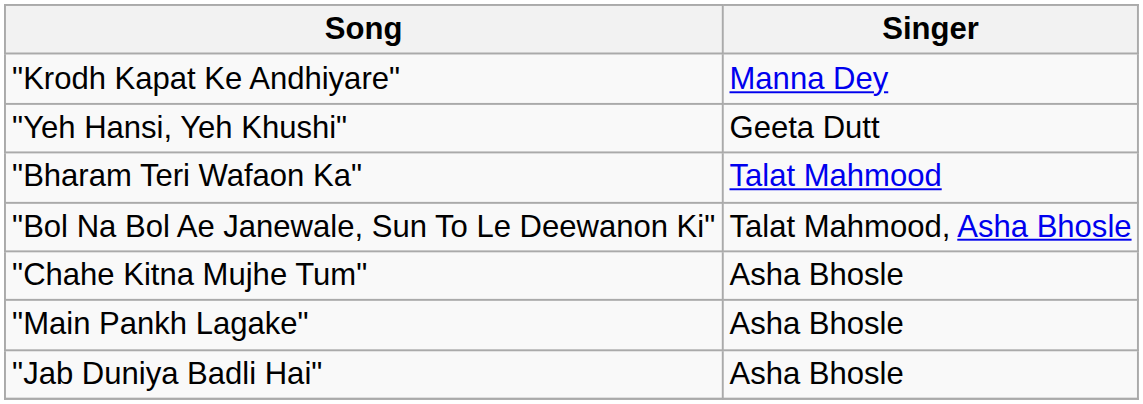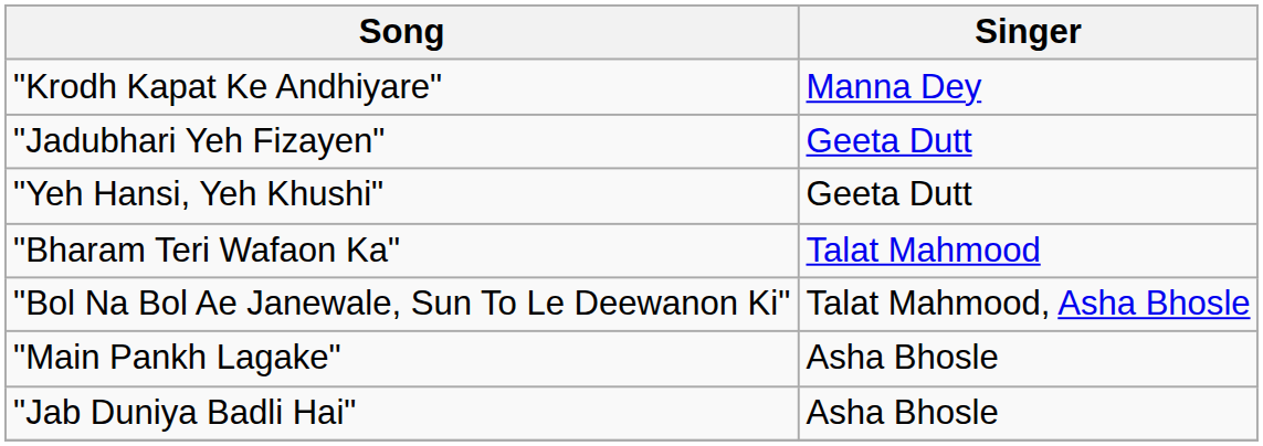+ row: "Jadubhari Yeh Fizayen" | Geeta Dutt
- row: "Chahe Kitna Mujhe Tum" | Asha Bhosle
